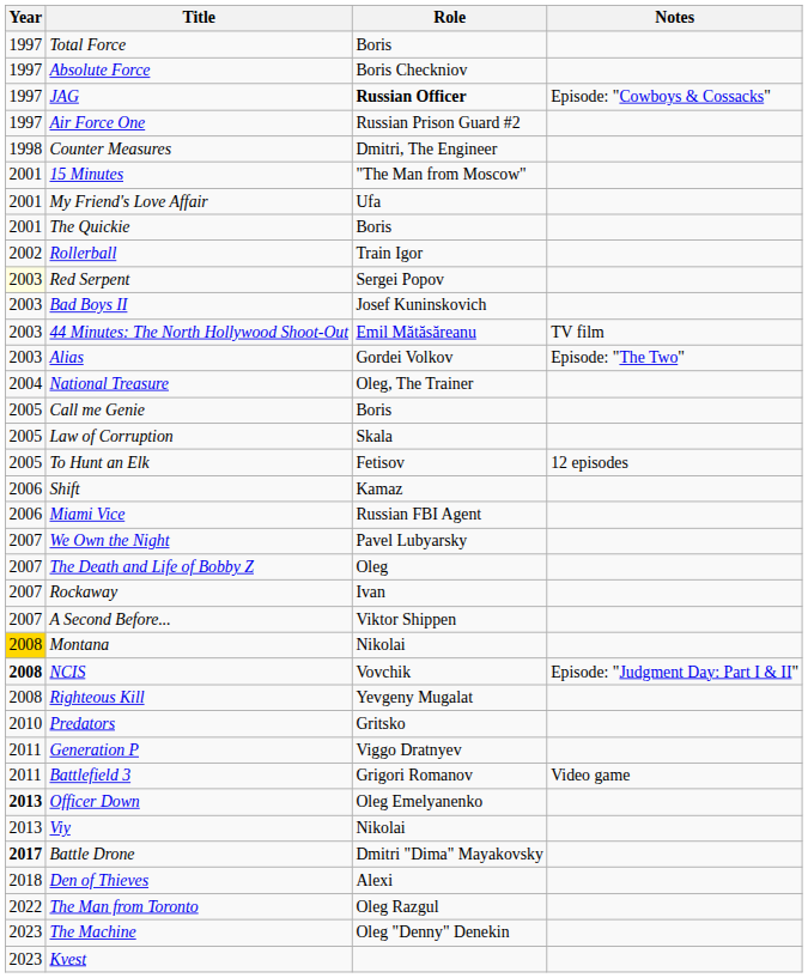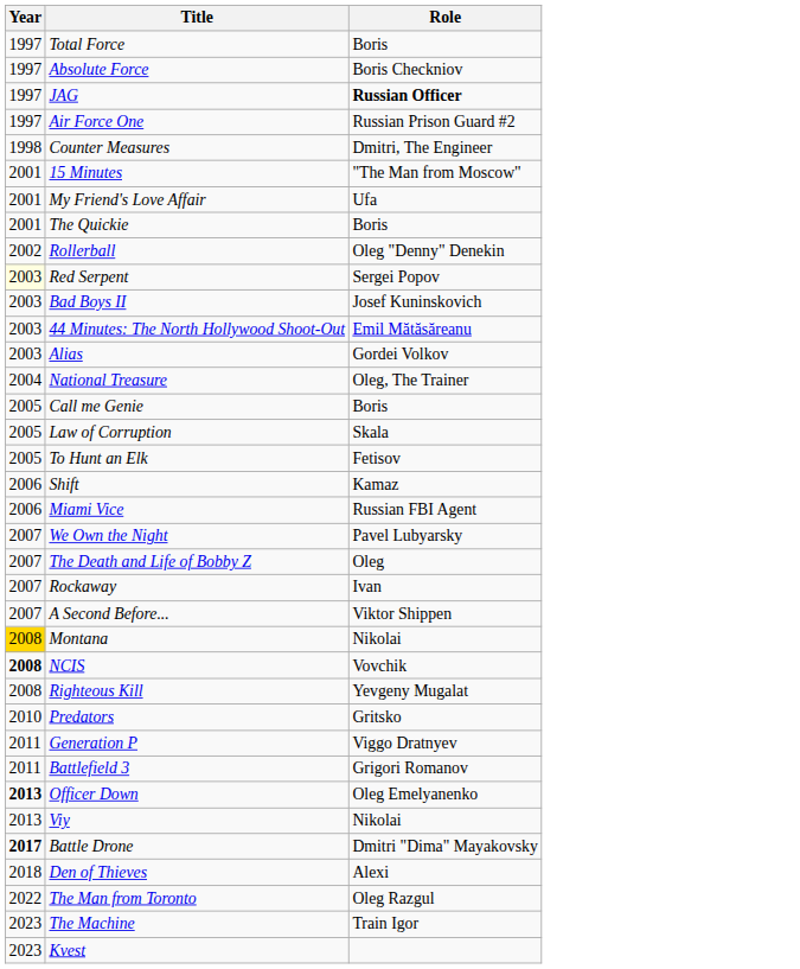- column: Notes | Episode: "Cowboys & Cossacks" | TV film | Episode: "The Two" | 12 episodes | Episode: "Judgment Day: Part I & II" | Video game
Rollerball | Role: Train Igor -> Oleg "Denny" Denekin
The Machine | Role: Oleg "Denny" Denekin -> Train Igor
